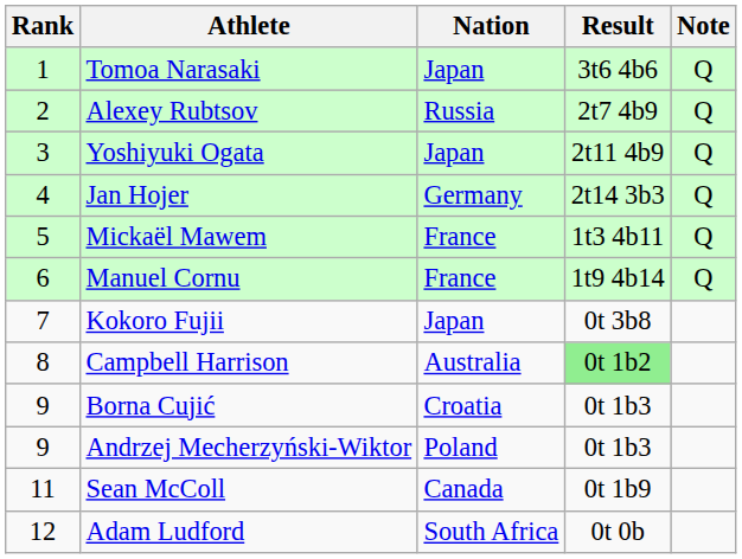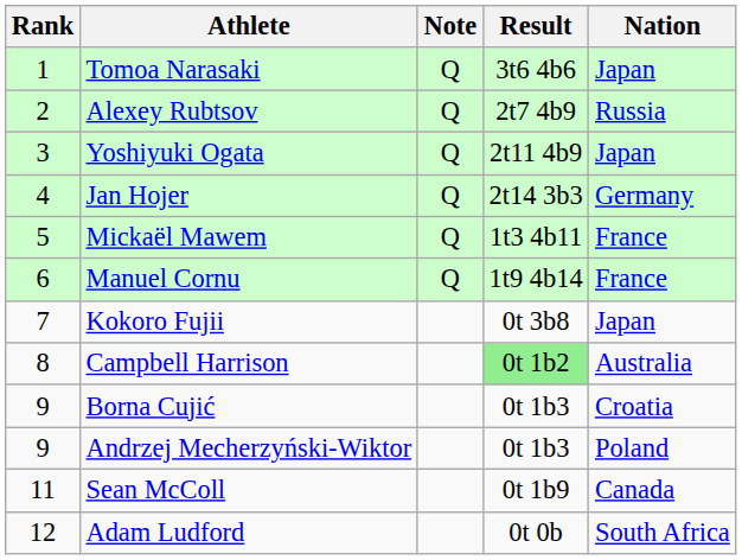columns swapped: Nation <-> Note
